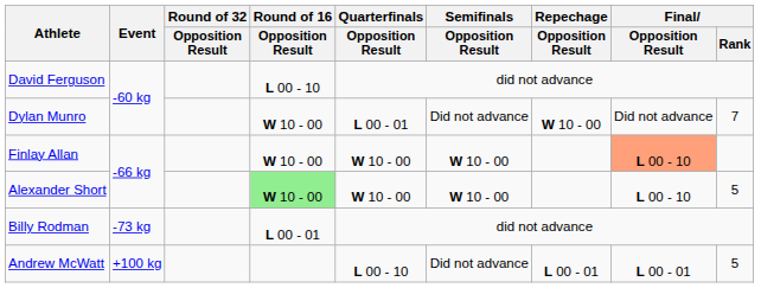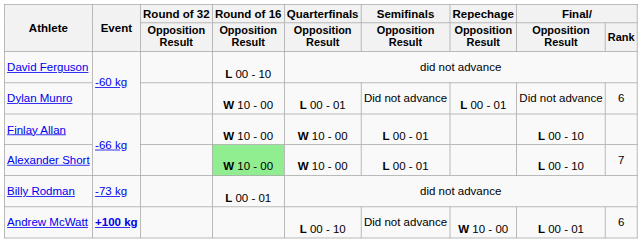Dylan Munro | Repechage / Opposition Result: W 10 - 00 -> L 00 - 01
Dylan Munro | Final / Rank: 7 -> 6
Finlay Allan | Semifinals / Opposition Result: W 10 - 00 -> L 00 - 01
Finlay Allan | Final / Opposition Result: lightsalmon background -> no background
Alexander Short | Semifinals / Opposition Result: W 10 - 00 -> L 00 - 01
Alexander Short | Final / Rank: 5 -> 7
Andrew McWatt | Event: normal -> bold
Andrew McWatt | Repechage / Opposition Result: L 00 - 01 -> W 10 - 00
Andrew McWatt | Final / Rank: 5 -> 6
